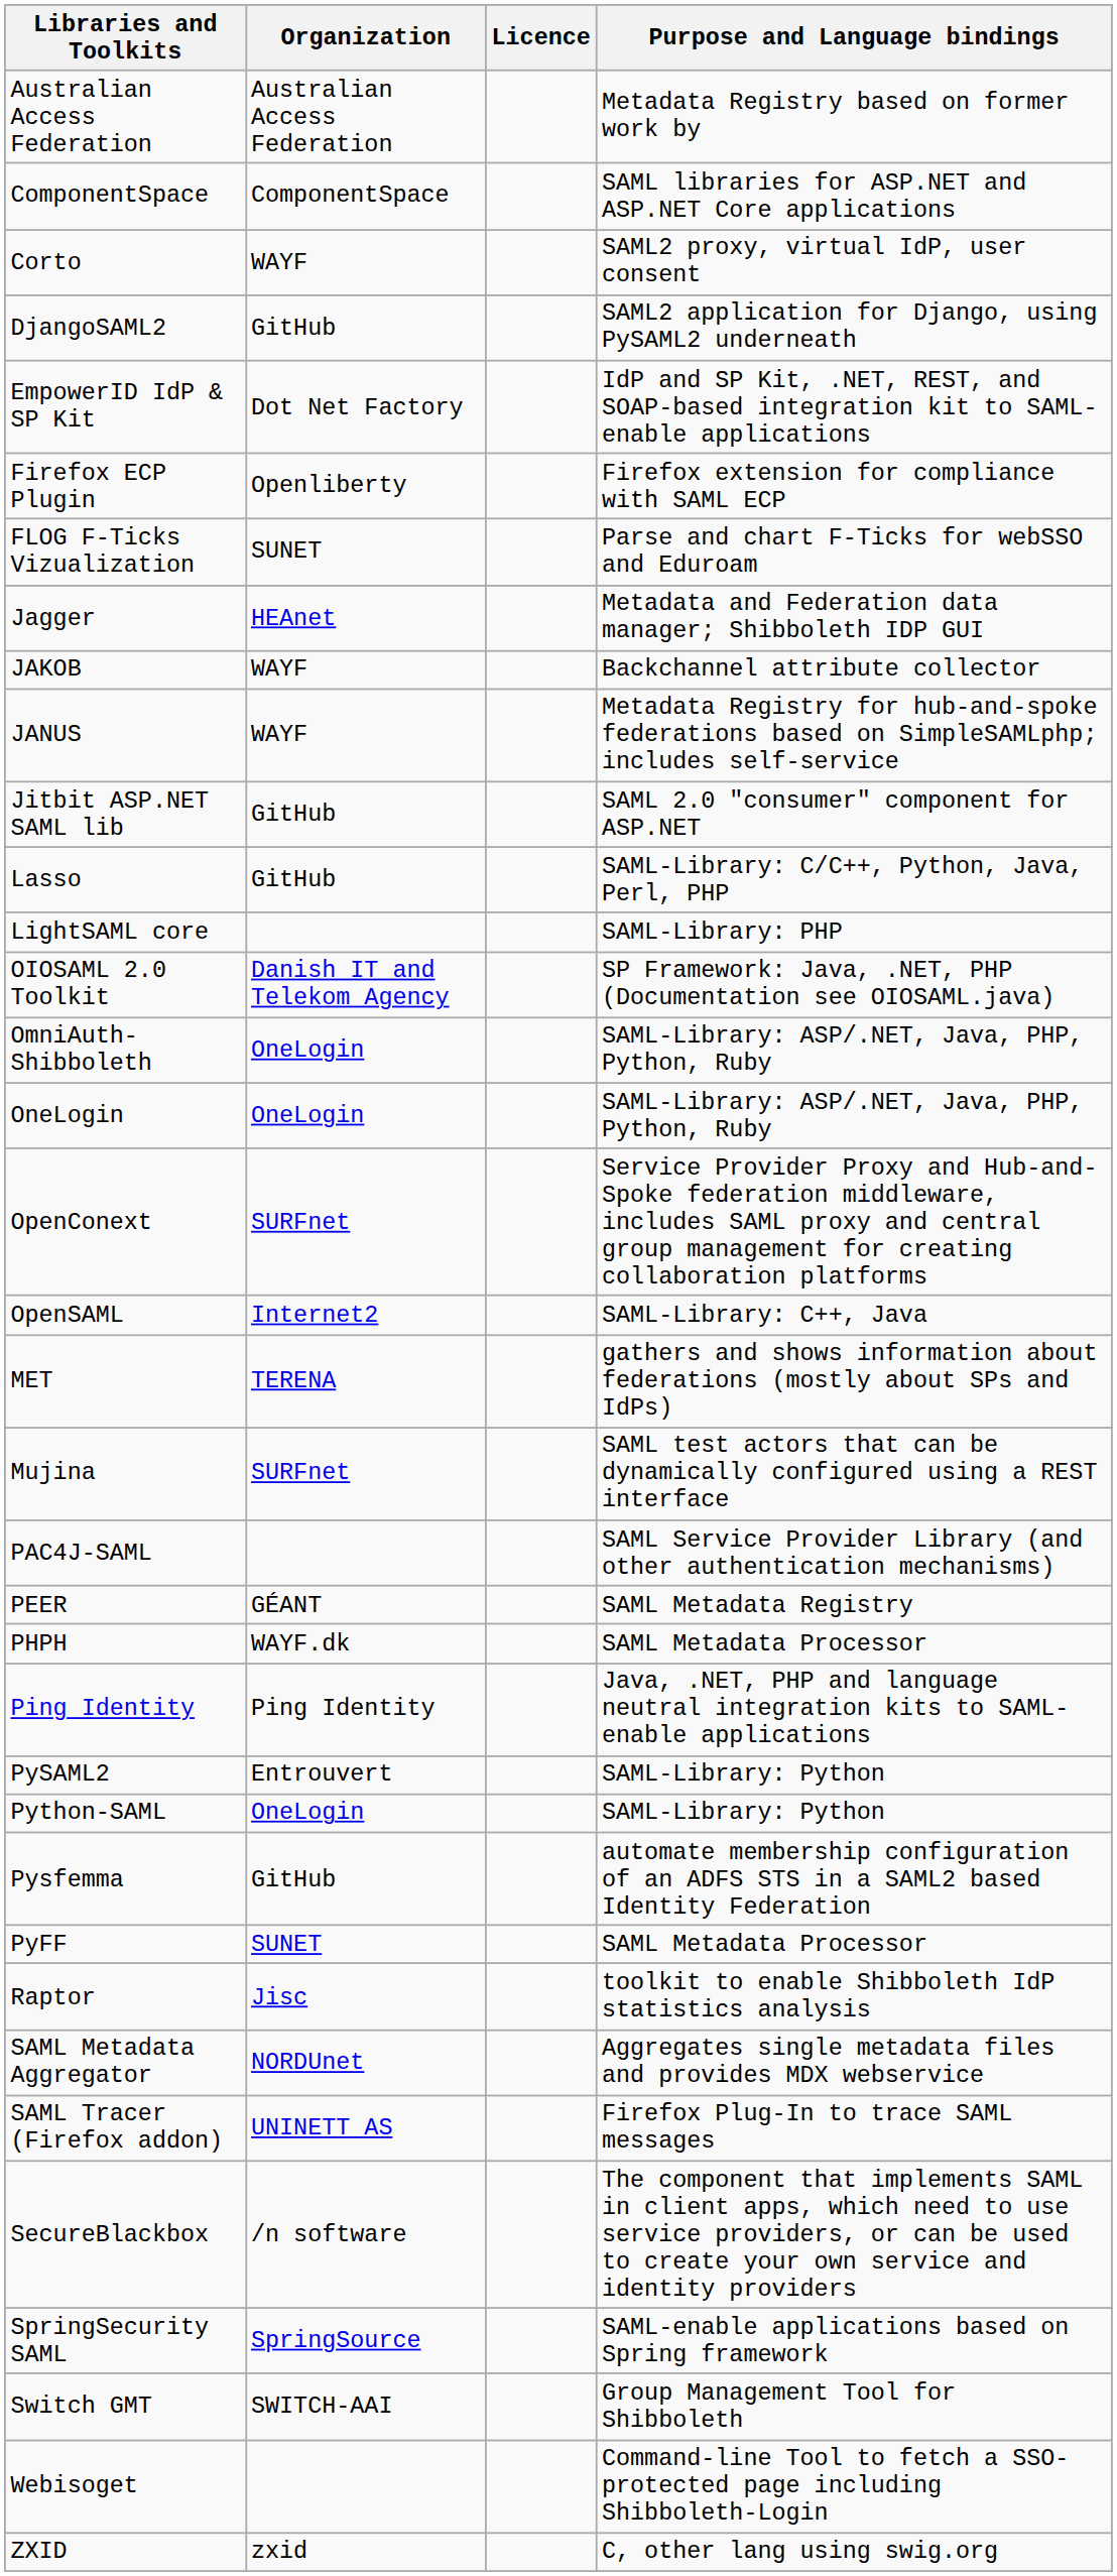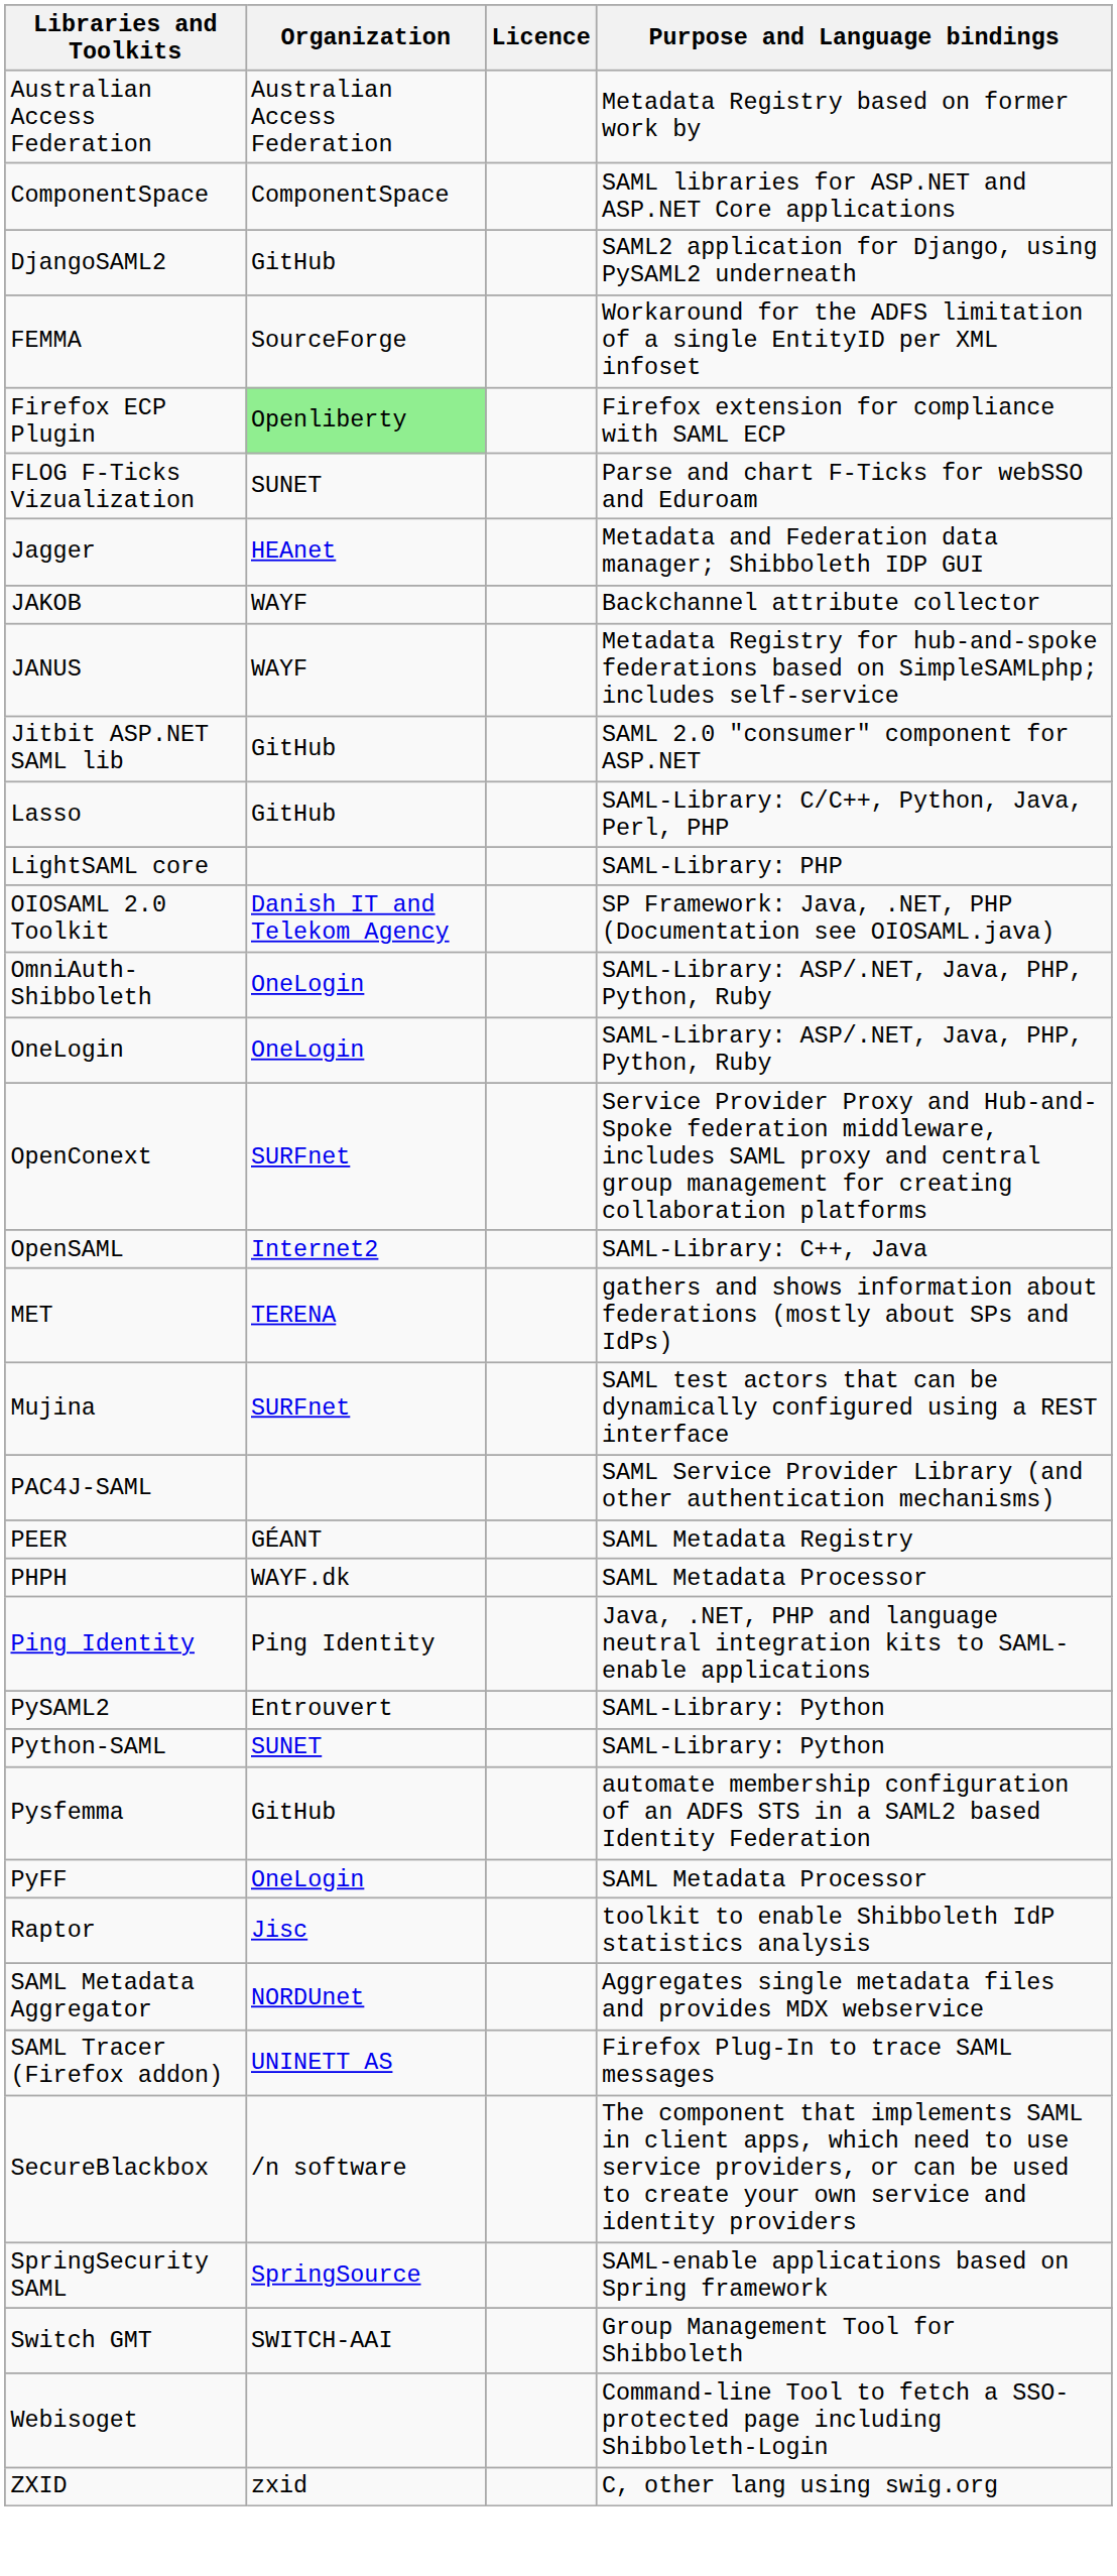- row: Corto | WAYF | SAML2 proxy, virtual IdP, user consent
- row: EmpowerID IdP & SP Kit | Dot Net Factory | IdP and SP Kit, .NET, REST, and SOAP-based integration kit to SAML-enable applications
+ row: FEMMA | SourceForge | Workaround for the ADFS limitation of a single EntityID per XML infoset
Firefox ECP Plugin | Organization: no background -> lightgreen background
Python-SAML | Organization: OneLogin -> SUNET
PyFF | Organization: SUNET -> OneLogin
